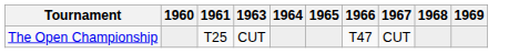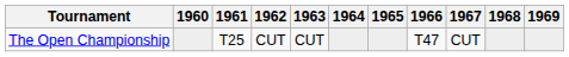+ column: 1962 | CUT
